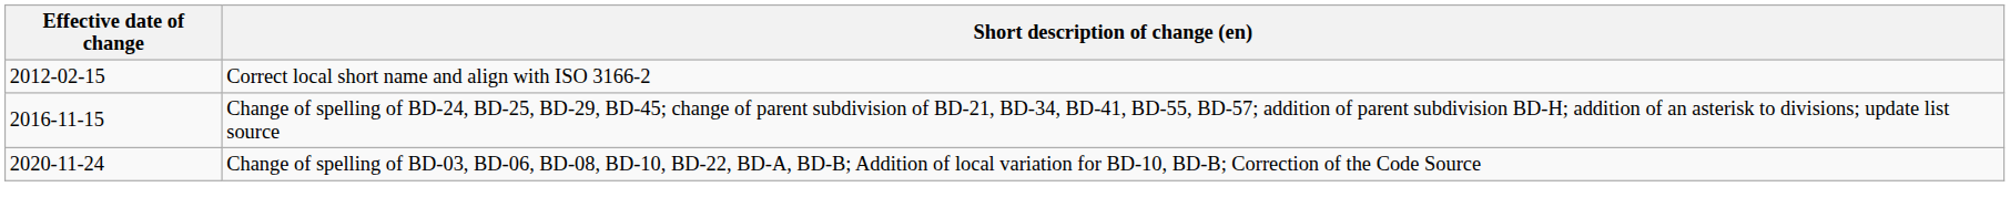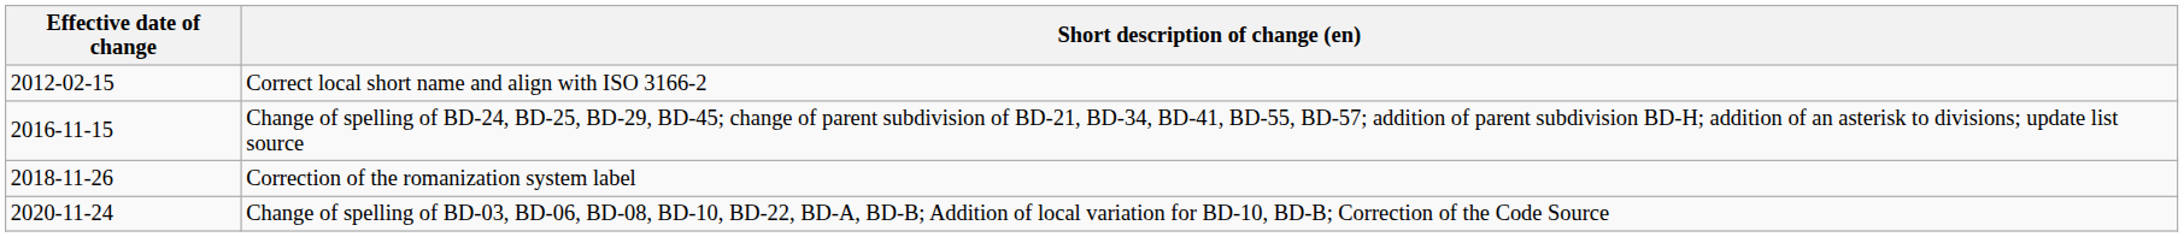+ row: 2018-11-26 | Correction of the romanization system label
